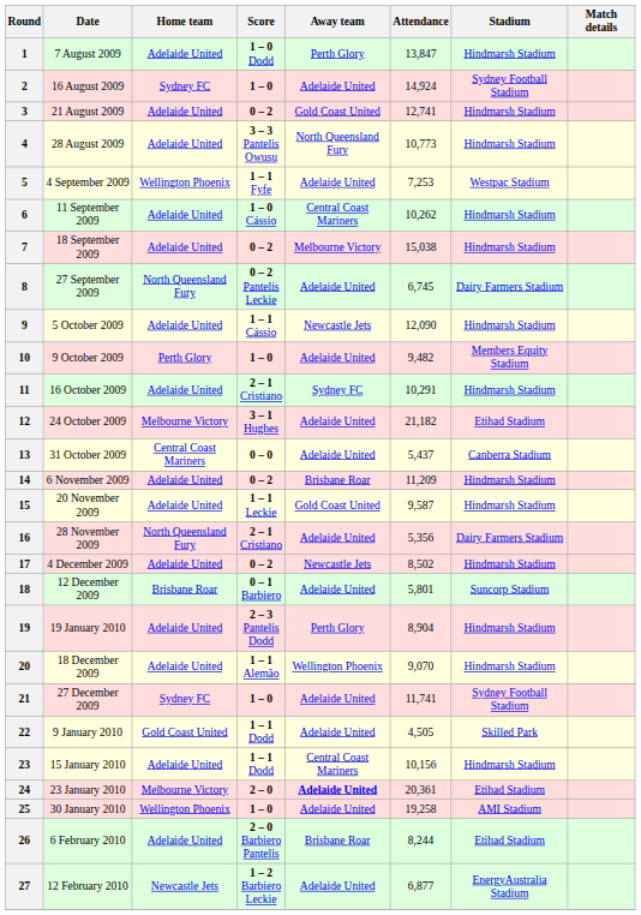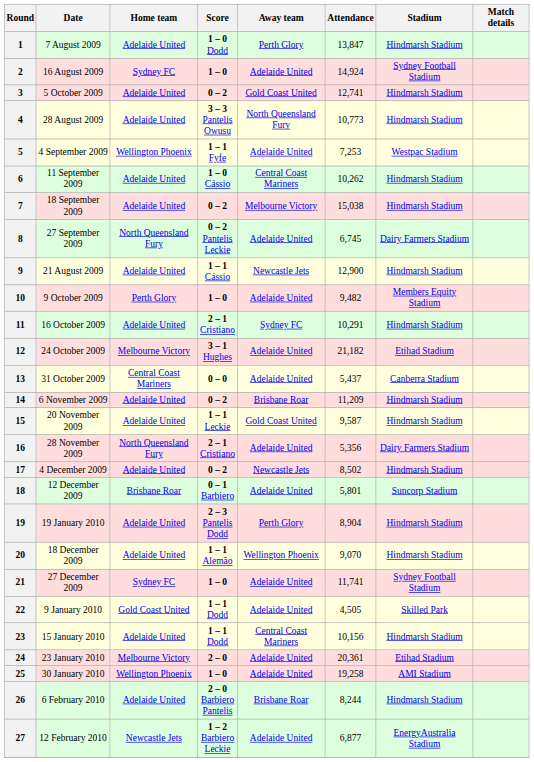3 | Date: 21 August 2009 -> 5 October 2009
9 | Date: 5 October 2009 -> 21 August 2009
9 | Attendance: 12,090 -> 12,900
24 | Away team: bold -> normal
26 | Stadium: Etihad Stadium -> Hindmarsh Stadium
